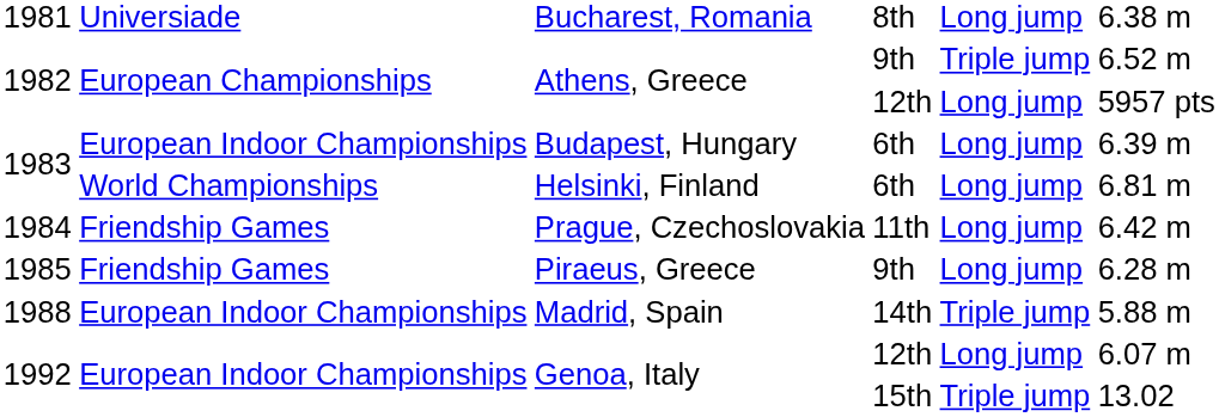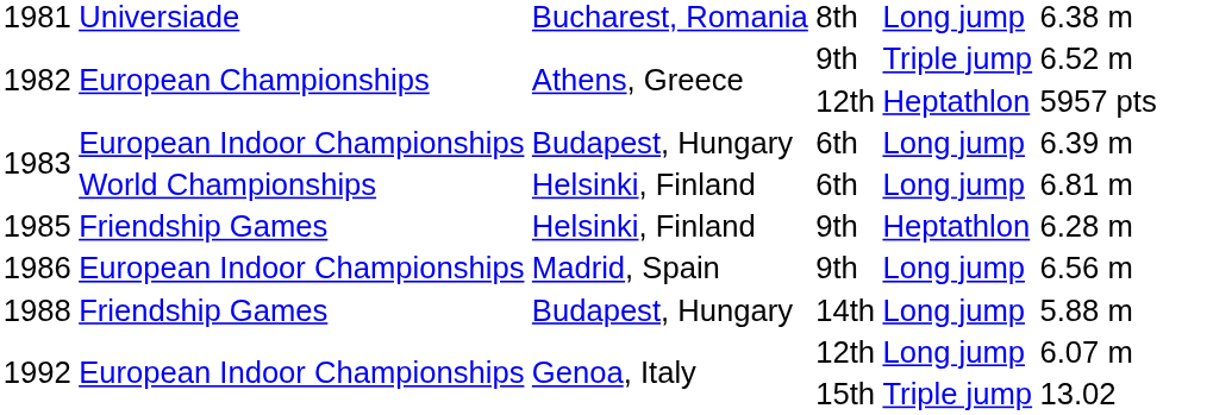1982 / 12th | column 5: Long jump -> Heptathlon
- row: 1984 | Friendship Games | Prague, Czechoslovakia | 11th | Long jump | 6.42 m
1985 | column 3: Piraeus, Greece -> Helsinki, Finland
1985 | column 5: Long jump -> Heptathlon
+ row: 1986 | European Indoor Championships | Madrid, Spain | 9th | Long jump | 6.56 m
1988 | column 2: European Indoor Championships -> Friendship Games
1988 | column 3: Madrid, Spain -> Budapest, Hungary
1988 | column 5: Triple jump -> Long jump
